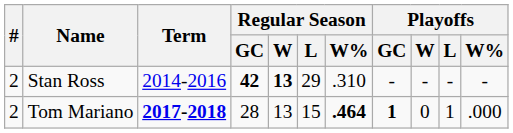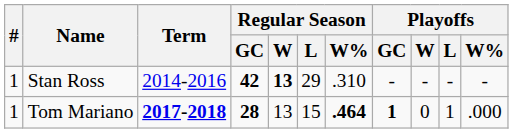Stan Ross | #: 2 -> 1
Tom Mariano | #: 2 -> 1
Tom Mariano | Regular Season / GC: normal -> bold
